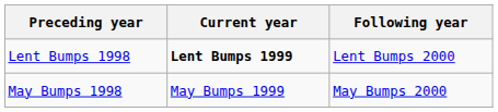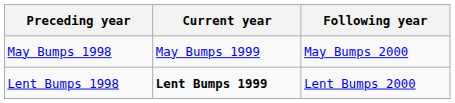rows swapped: Lent Bumps 1998 <-> May Bumps 1998
